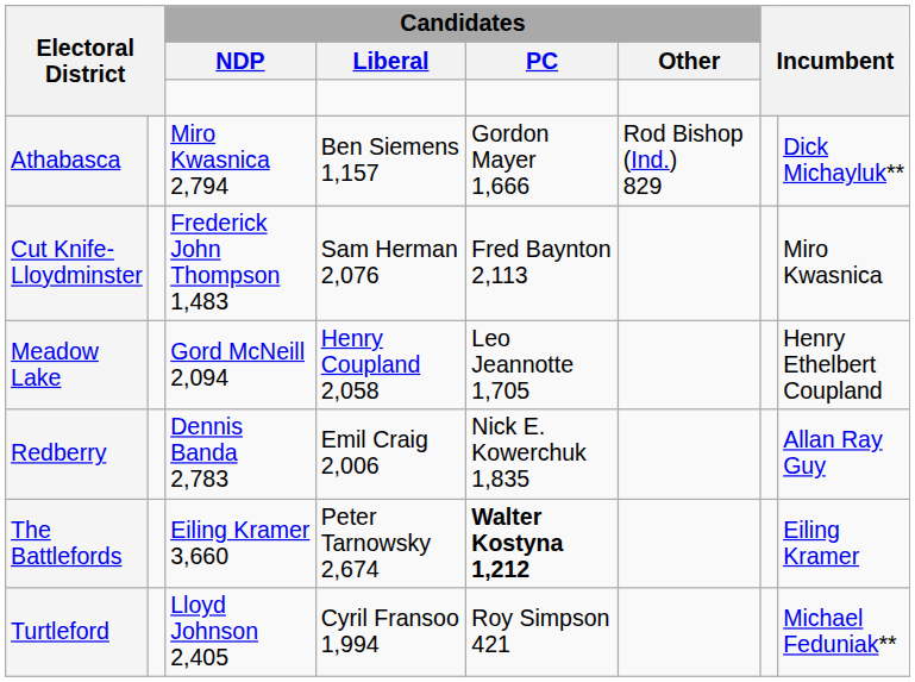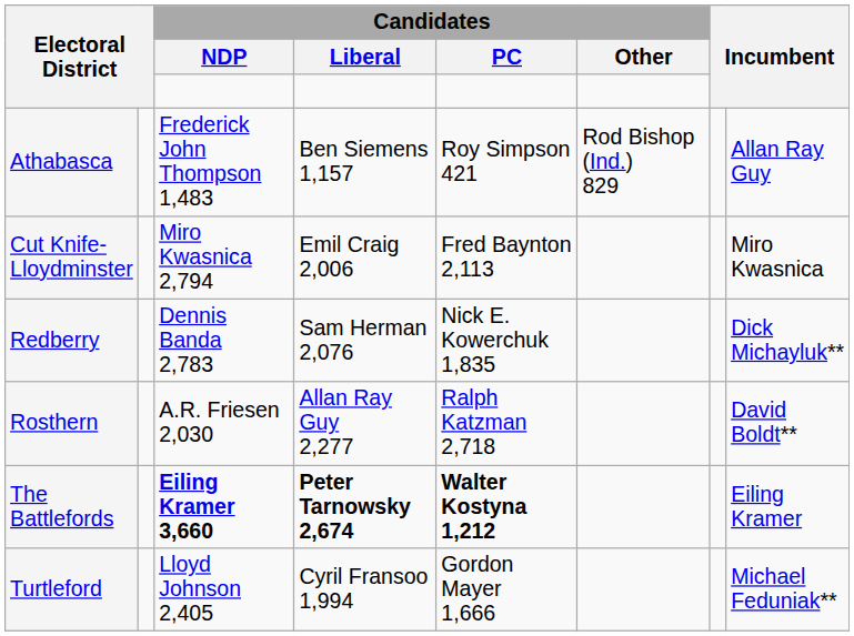Athabasca | Candidates / NDP: Miro Kwasnica 2,794 -> Frederick John Thompson 1,483
Athabasca | Candidates / PC: Gordon Mayer 1,666 -> Roy Simpson 421
Athabasca | column 8: Dick Michayluk** -> Allan Ray Guy
Cut Knife-Lloydminster | Candidates / NDP: Frederick John Thompson 1,483 -> Miro Kwasnica 2,794
Cut Knife-Lloydminster | Candidates / Liberal: Sam Herman 2,076 -> Emil Craig 2,006
- row: Meadow Lake | Gord McNeill 2,094 | Henry Coupland 2,058 | Leo Jeannotte 1,705 | Henry Ethelbert Coupland
Redberry | Candidates / Liberal: Emil Craig 2,006 -> Sam Herman 2,076
Redberry | column 8: Allan Ray Guy -> Dick Michayluk**
+ row: Rosthern | A.R. Friesen 2,030 | Allan Ray Guy 2,277 | Ralph Katzman 2,718 | David Boldt**
The Battlefords | Candidates / NDP: normal -> bold
The Battlefords | Candidates / Liberal: normal -> bold
Turtleford | Candidates / PC: Roy Simpson 421 -> Gordon Mayer 1,666
